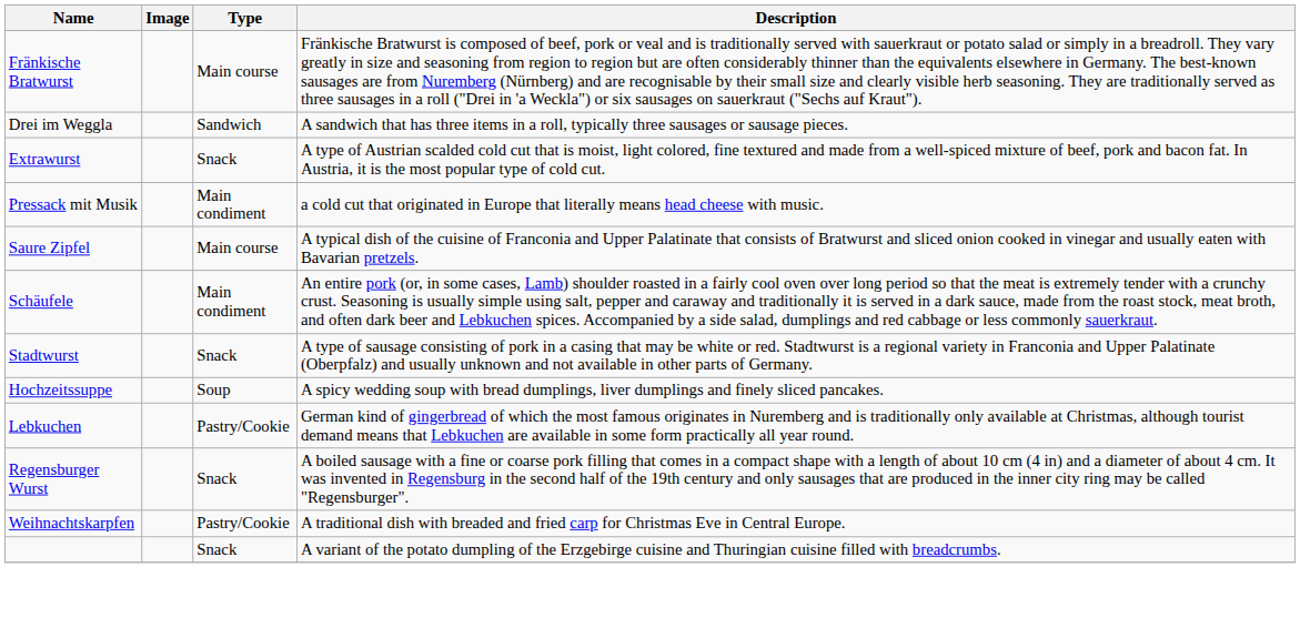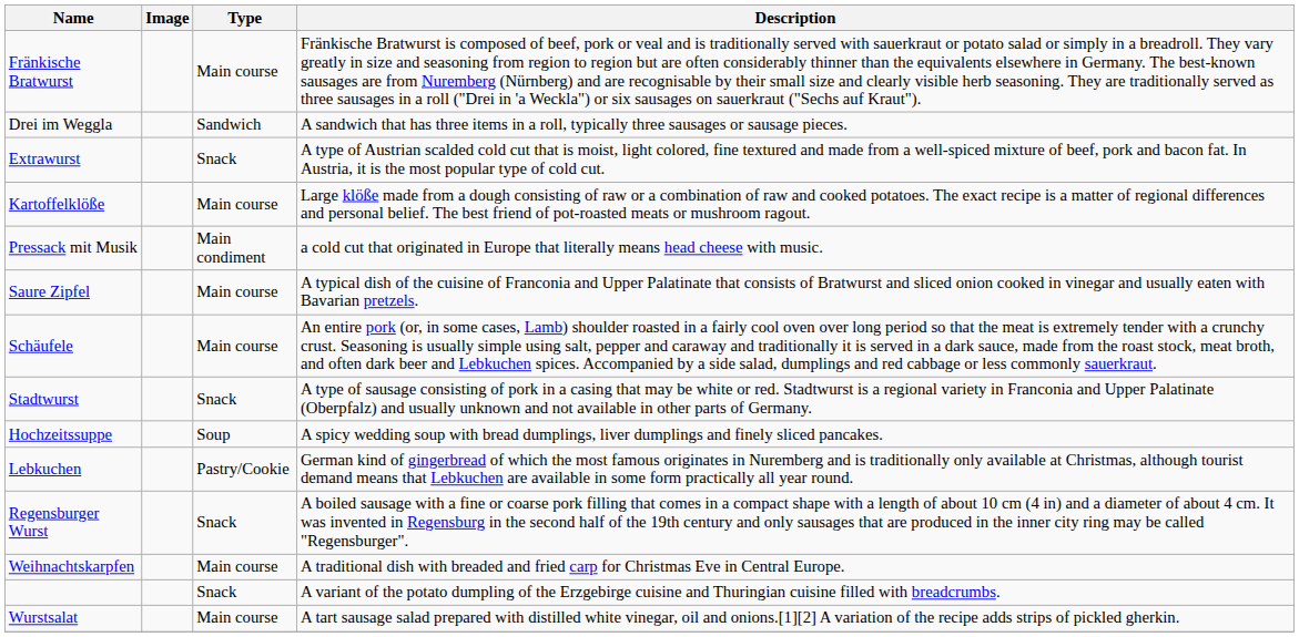+ row: Kartoffelklöße | Main course | Large klöße made from a dough consisting of raw or a combination of raw and cooked potatoes. The exact recipe is a matter of regional differences and personal belief. The best friend of pot-roasted meats or mushroom ragout.
Schäufele | Type: Main condiment -> Main course
Weihnachtskarpfen | Type: Pastry/Cookie -> Main course
+ row: Wurstsalat | Main course | A tart sausage salad prepared with distilled white vinegar, oil and onions.[1][2] A variation of the recipe adds strips of pickled gherkin.
